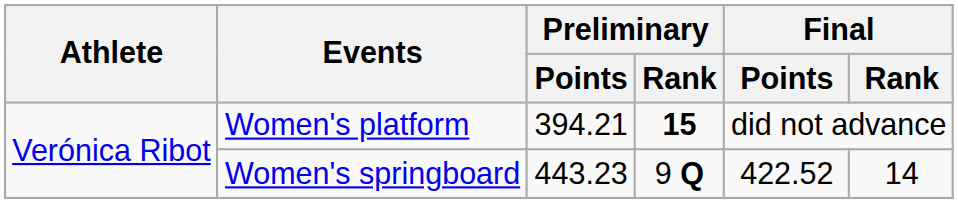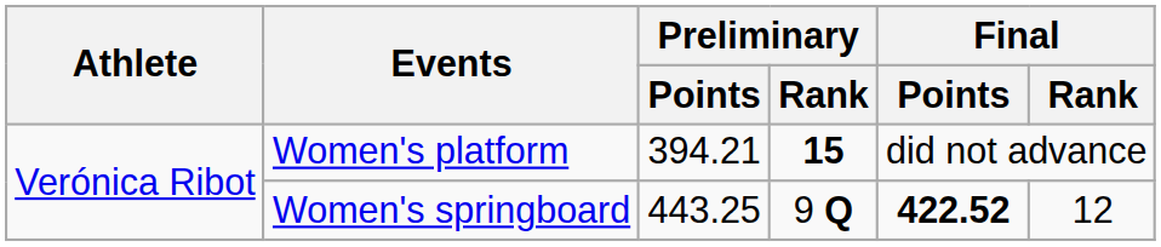Women's springboard | Preliminary / Points: 443.23 -> 443.25
Women's springboard | Final / Points: normal -> bold
Women's springboard | Final / Rank: 14 -> 12
